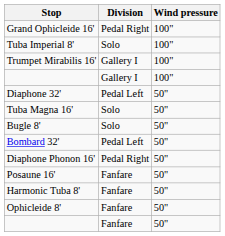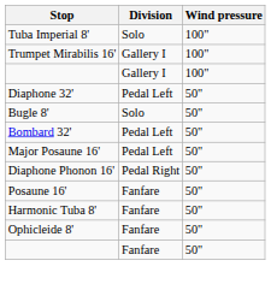- row: Grand Ophicleide 16' | Pedal Right | 100"
- row: Tuba Magna 16' | Solo | 50"
+ row: Major Posaune 16' | Pedal Left | 50"
